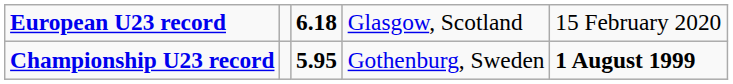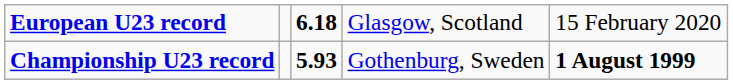Championship U23 record | column 3: 5.95 -> 5.93
